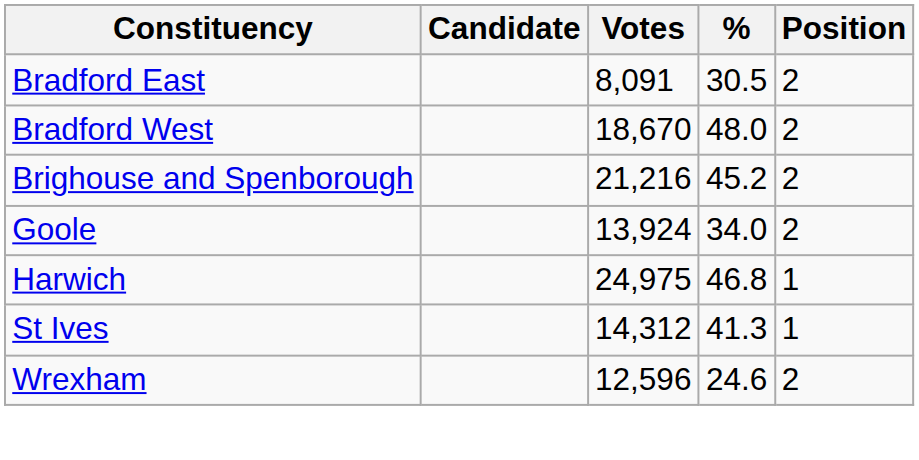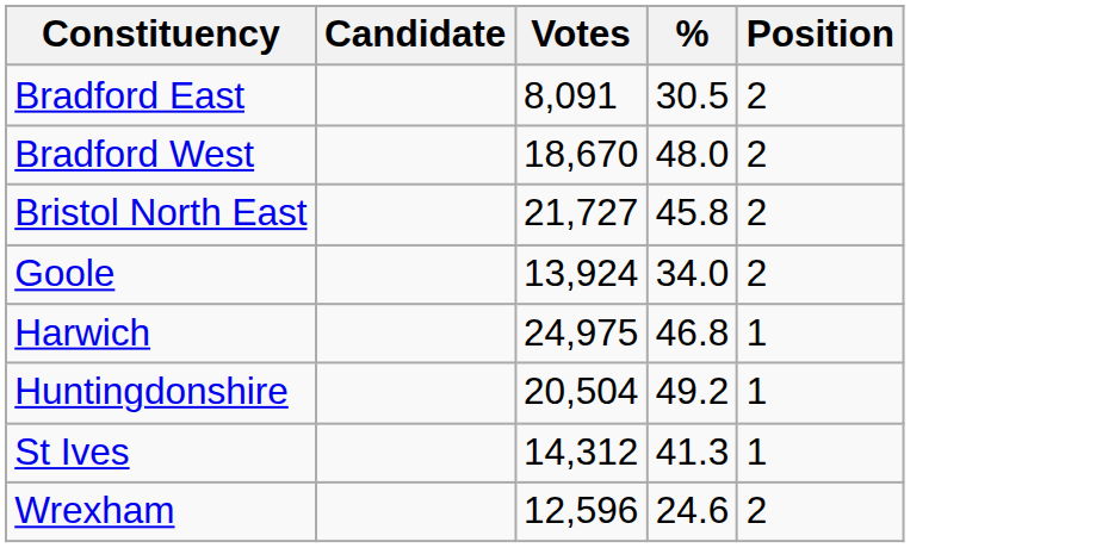- row: Brighouse and Spenborough | 21,216 | 45.2 | 2
+ row: Bristol North East | 21,727 | 45.8 | 2
+ row: Huntingdonshire | 20,504 | 49.2 | 1
